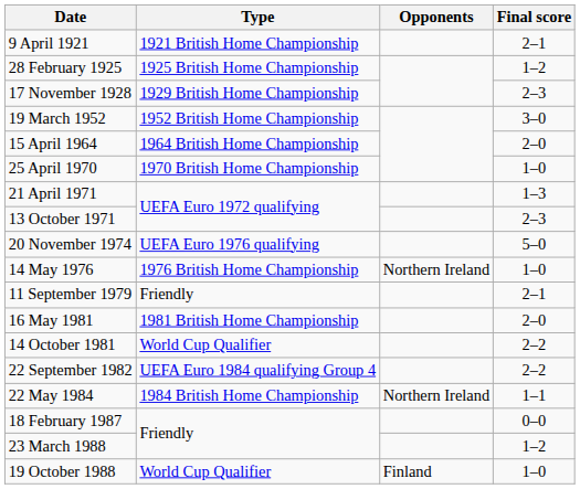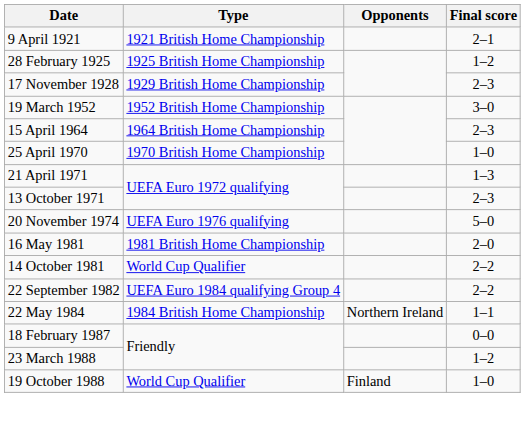15 April 1964 | Final score: 2–0 -> 2–3
- row: 14 May 1976 | 1976 British Home Championship | Northern Ireland | 1–0
- row: 11 September 1979 | Friendly | 2–1
